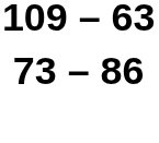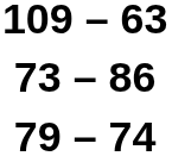+ row: 79 – 74
